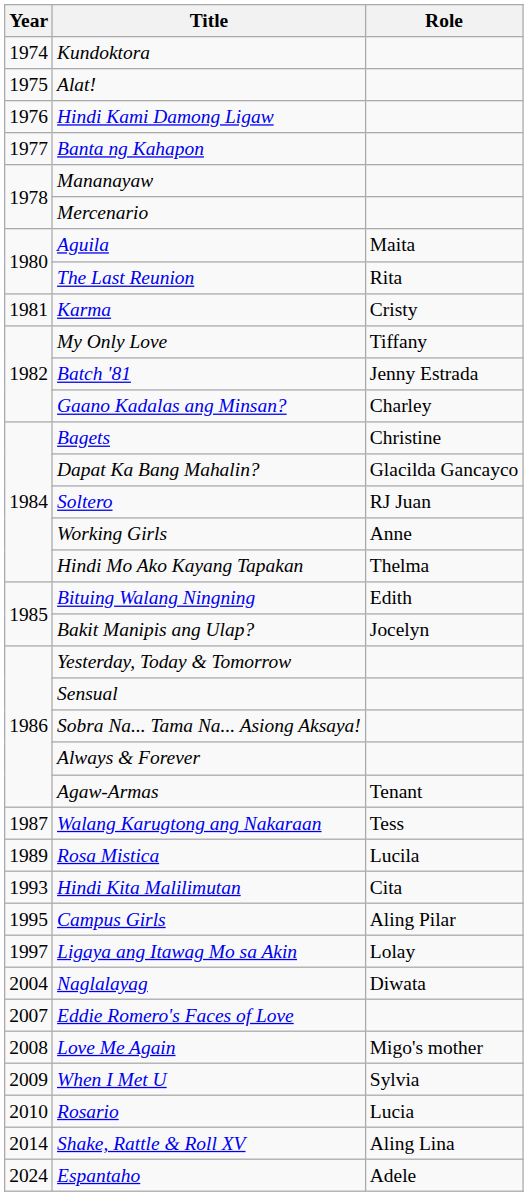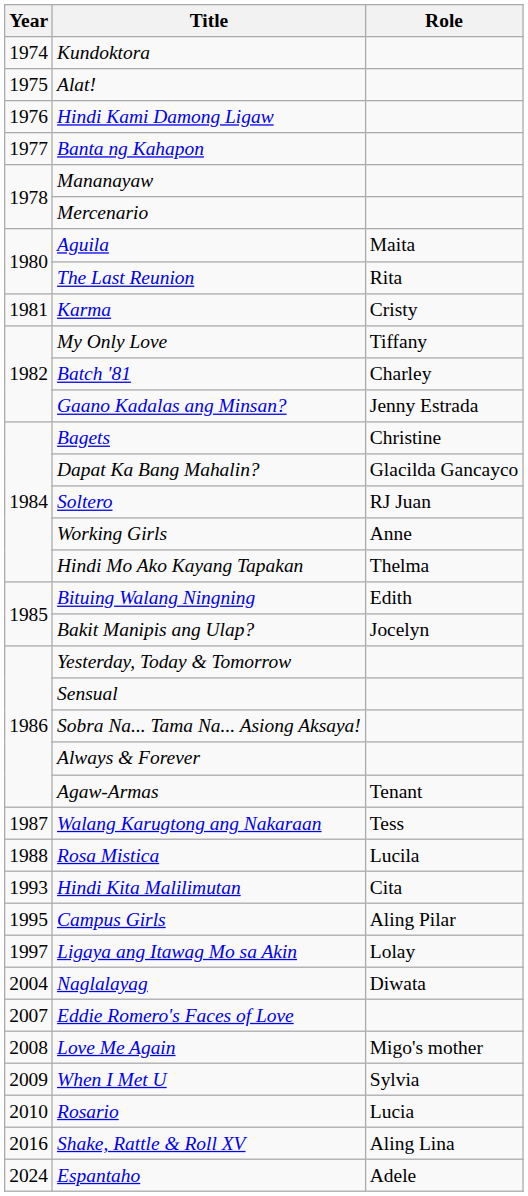Batch '81 | Role: Jenny Estrada -> Charley
Gaano Kadalas ang Minsan? | Role: Charley -> Jenny Estrada
Rosa Mistica | Year: 1989 -> 1988
Shake, Rattle & Roll XV | Year: 2014 -> 2016
